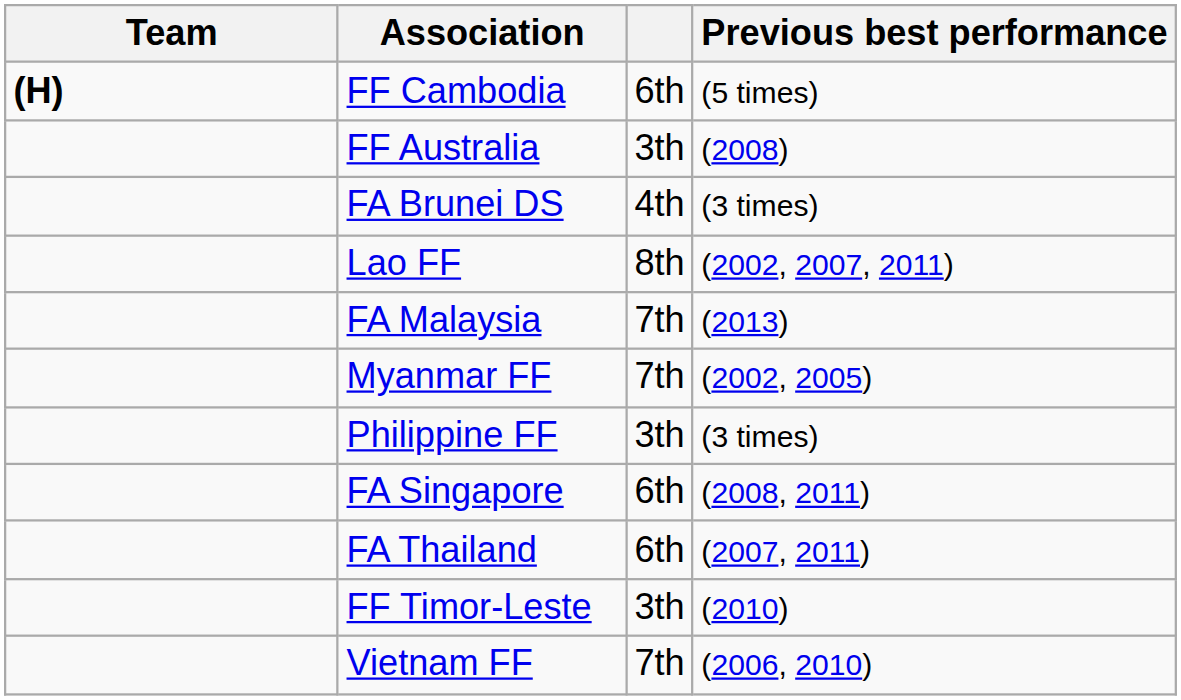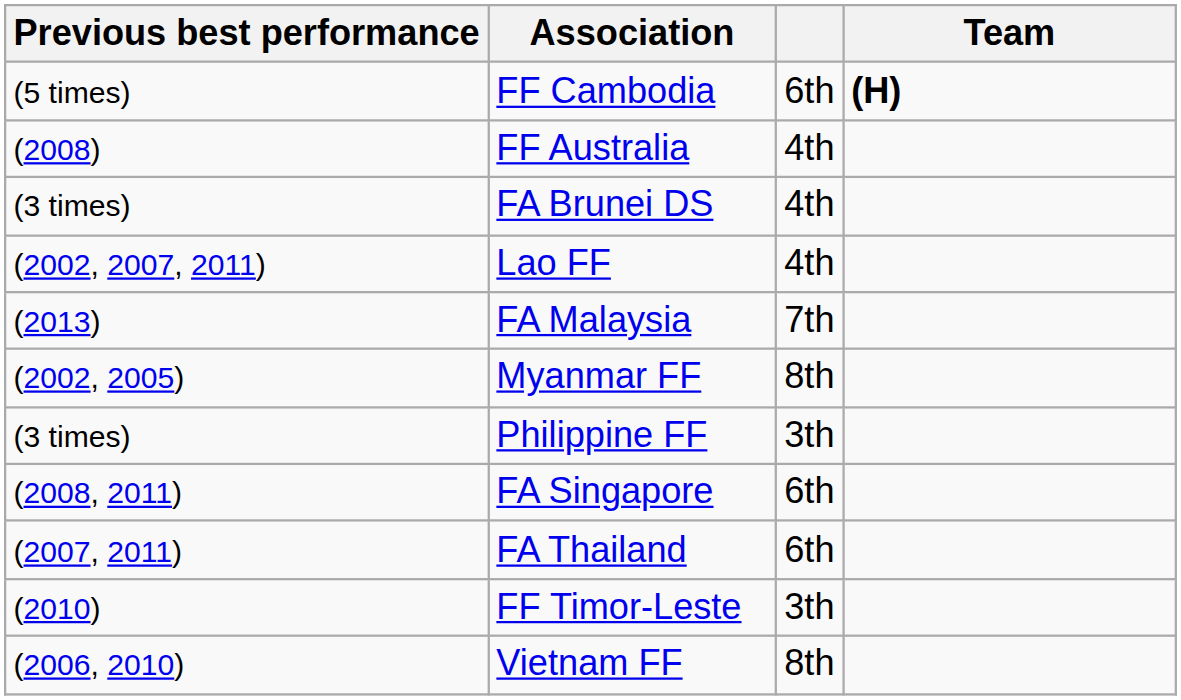columns swapped: Team <-> Previous best performance
FF Australia | column 3: 3th -> 4th
Lao FF | column 3: 8th -> 4th
Myanmar FF | column 3: 7th -> 8th
Vietnam FF | column 3: 7th -> 8th
